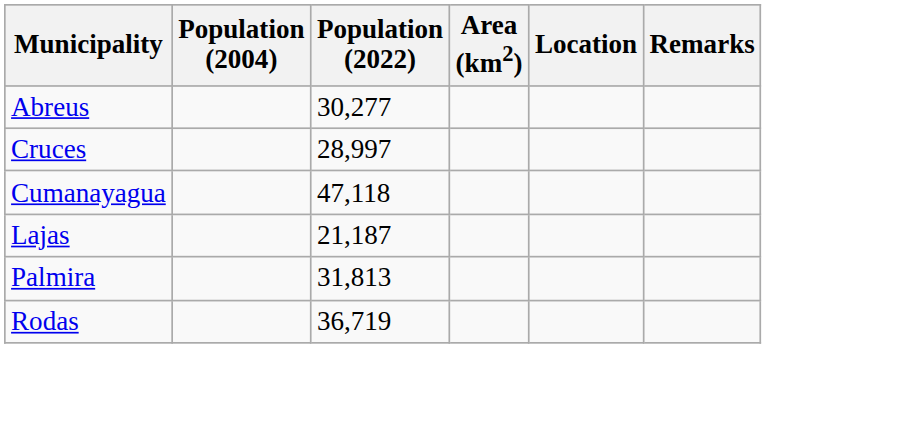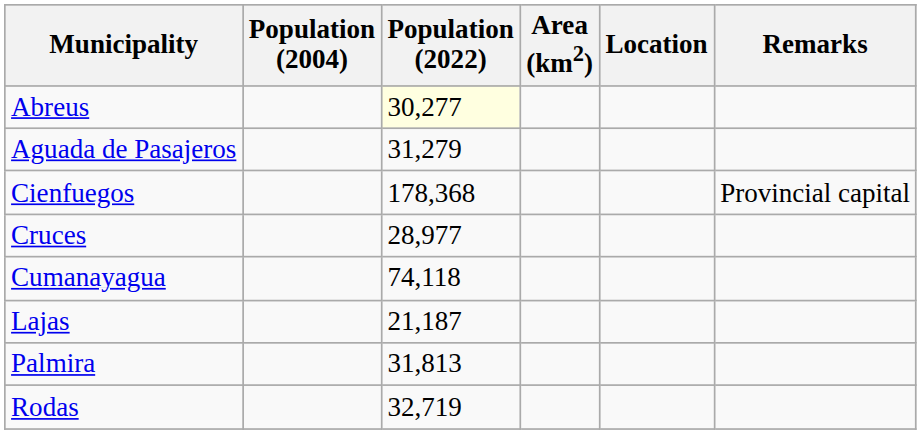Abreus | Population (2022): no background -> lightyellow background
+ row: Aguada de Pasajeros | 31,279
+ row: Cienfuegos | 178,368 | Provincial capital
Cruces | Population (2022): 28,997 -> 28,977
Cumanayagua | Population (2022): 47,118 -> 74,118
Rodas | Population (2022): 36,719 -> 32,719
